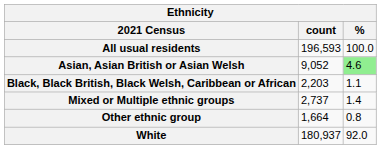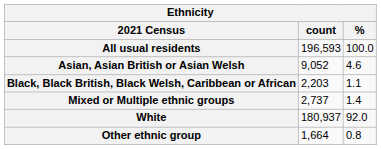Asian, Asian British or Asian Welsh | %: lightgreen background -> no background
rows swapped: White <-> Other ethnic group
